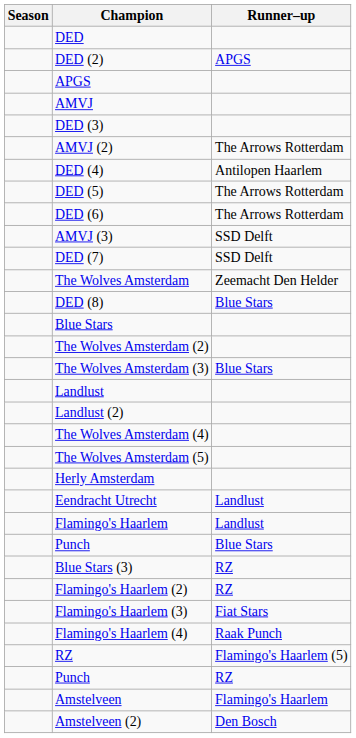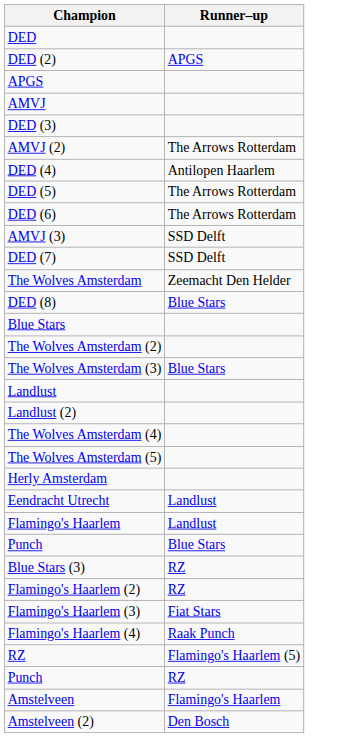- column: Season
